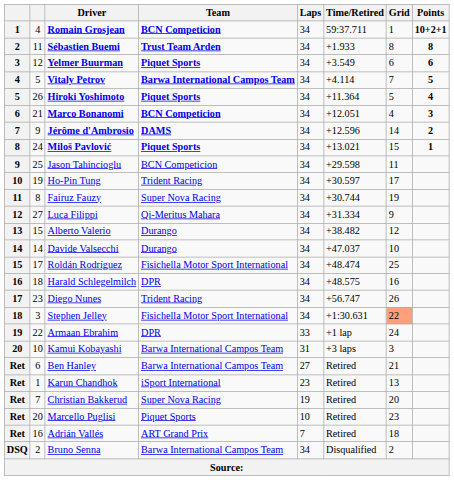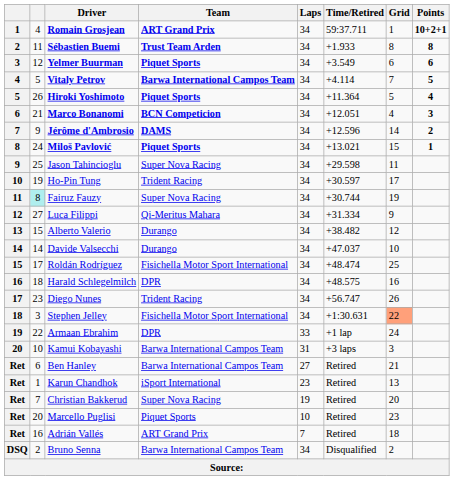Romain Grosjean | Team: BCN Competicion -> ART Grand Prix
Jason Tahincioglu | Team: BCN Competicion -> Super Nova Racing
Fairuz Fauzy | column 2: no background -> paleturquoise background
